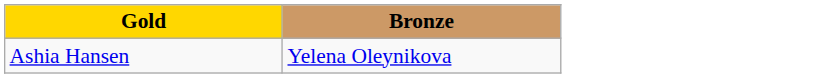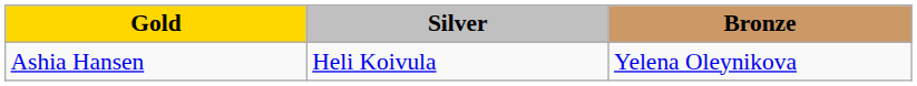+ column: Silver | Heli Koivula
